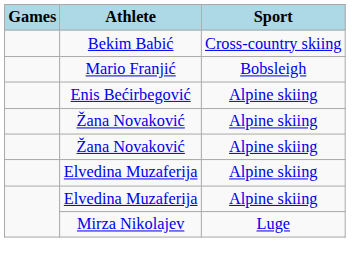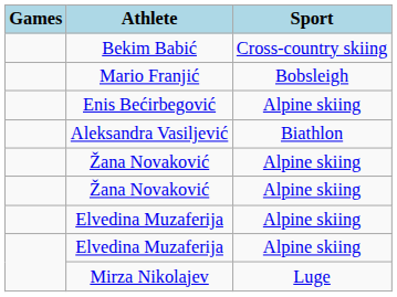+ row: Aleksandra Vasiljević | Biathlon
